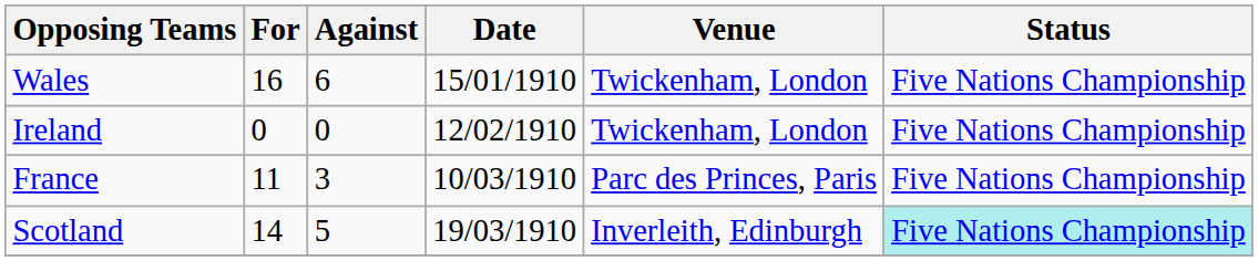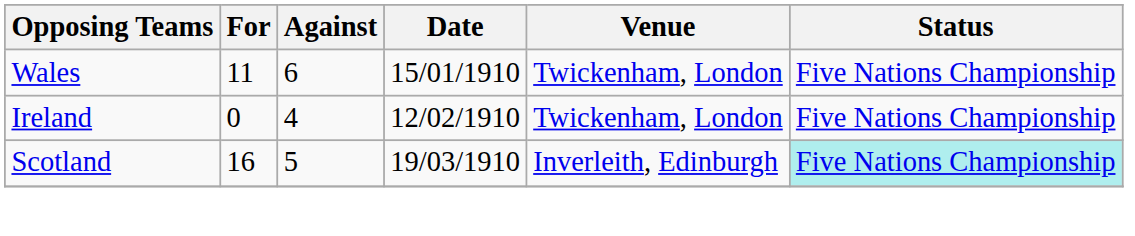Wales | For: 16 -> 11
Ireland | Against: 0 -> 4
- row: France | 11 | 3 | 10/03/1910 | Parc des Princes, Paris | Five Nations Championship
Scotland | For: 14 -> 16
